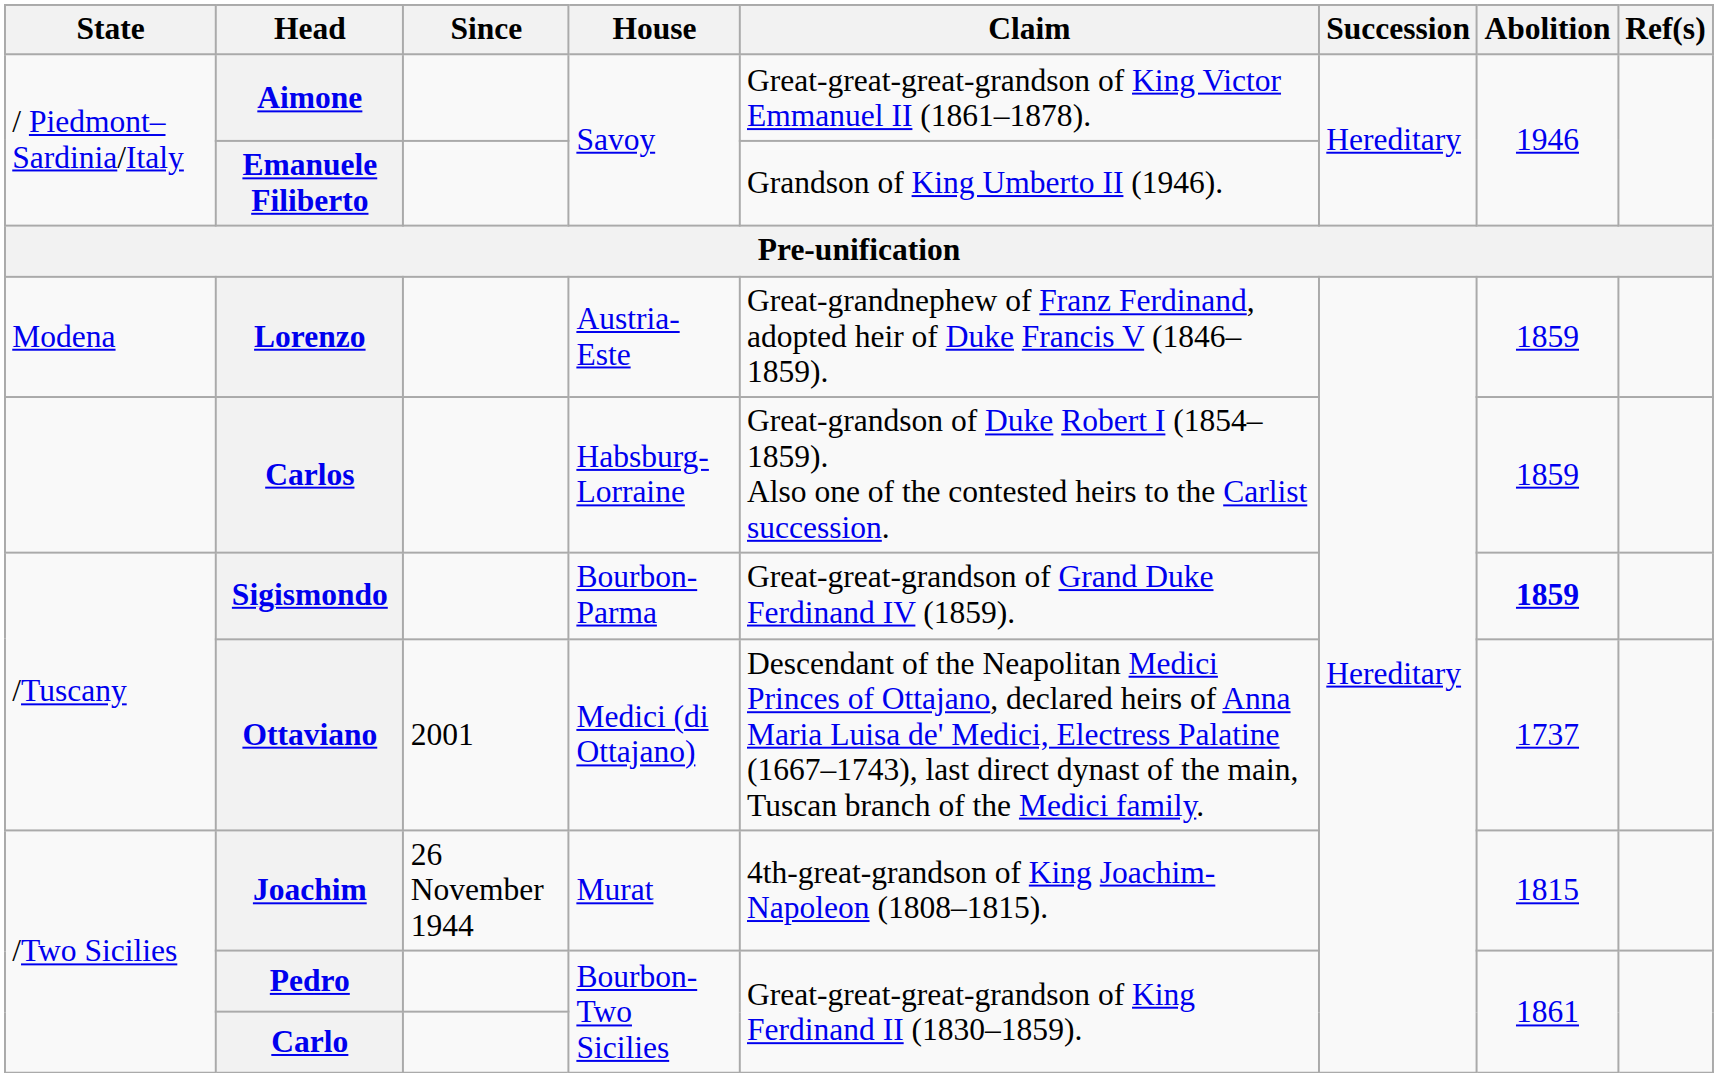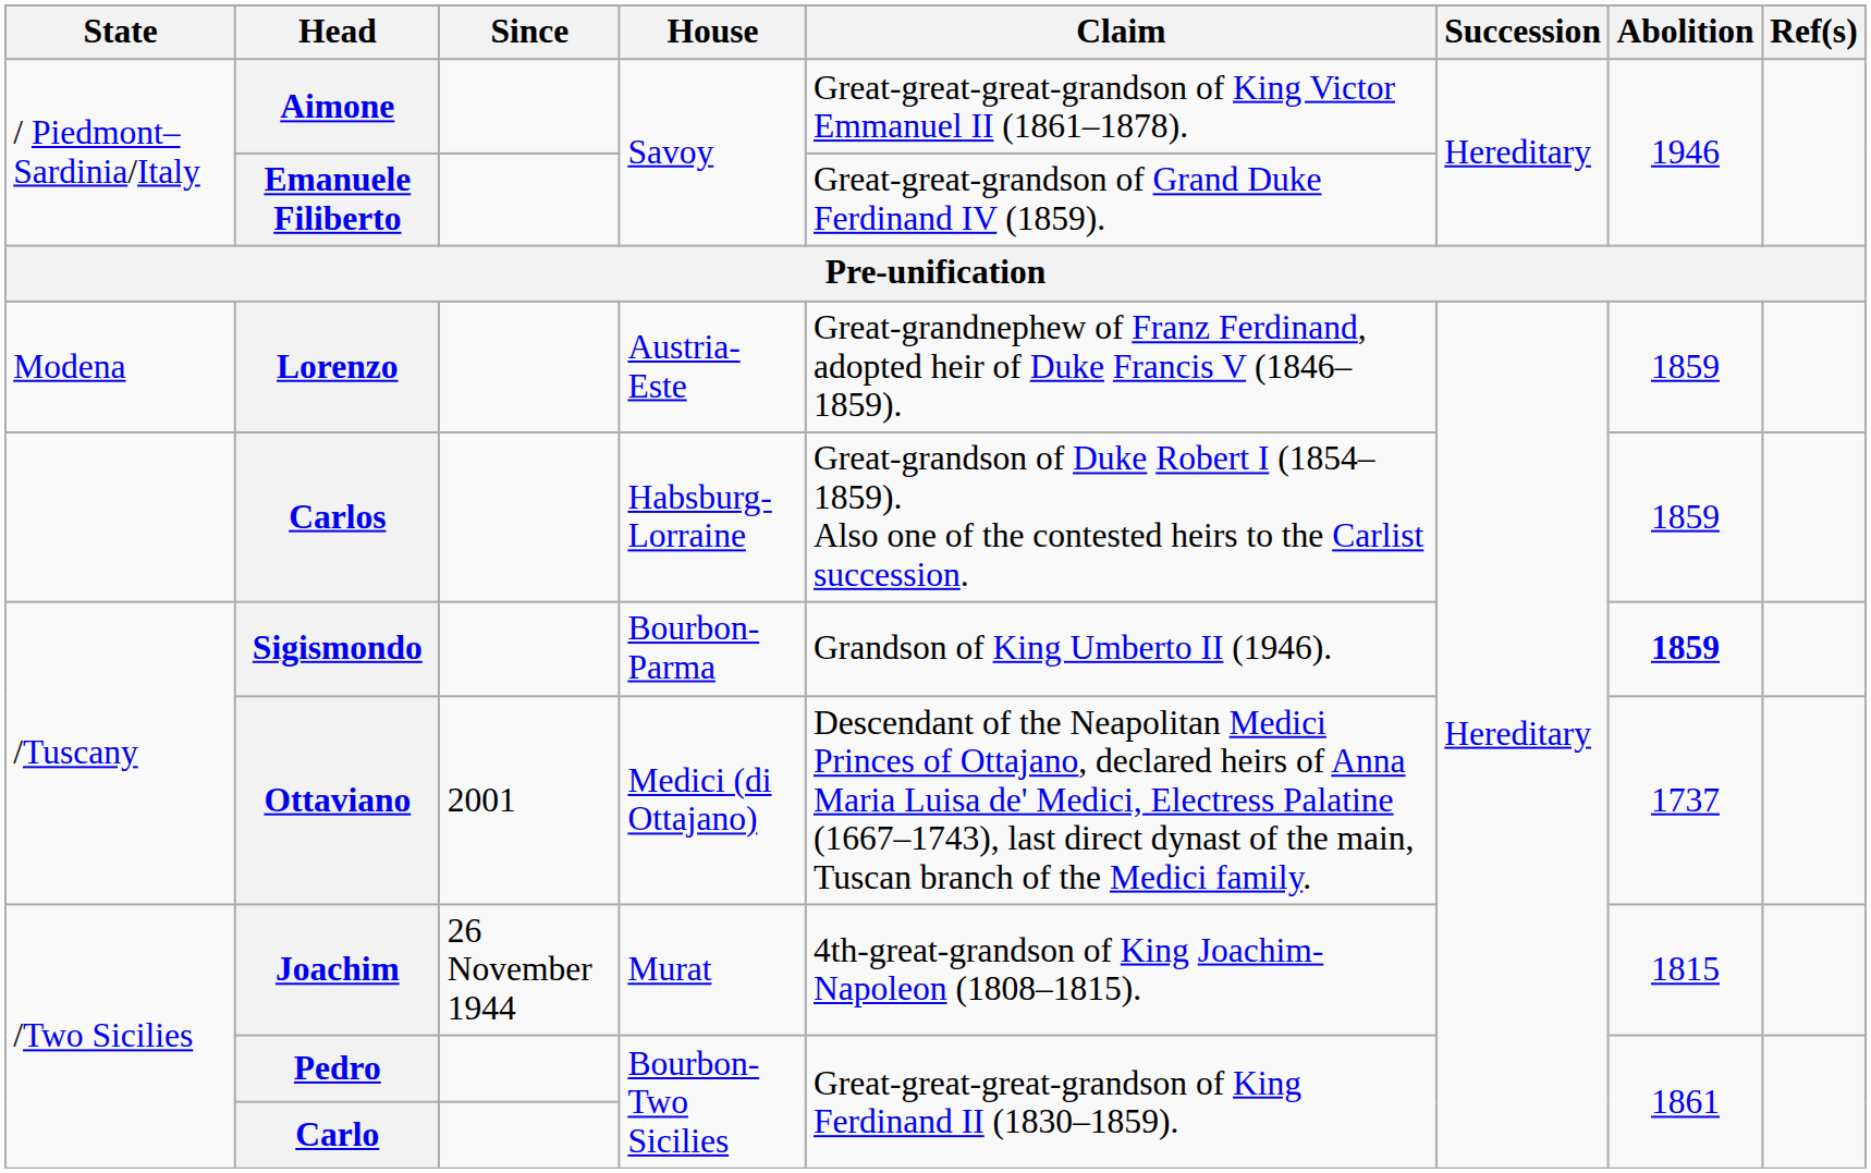Emanuele Filiberto | Claim: Grandson of King Umberto II (1946). -> Great-great-grandson of Grand Duke Ferdinand IV (1859).
Sigismondo | Claim: Great-great-grandson of Grand Duke Ferdinand IV (1859). -> Grandson of King Umberto II (1946).
